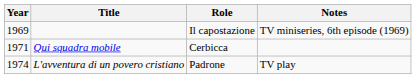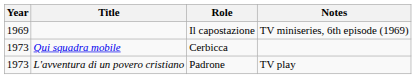Qui squadra mobile | Year: 1971 -> 1973
L'avventura di un povero cristiano | Year: 1974 -> 1973
